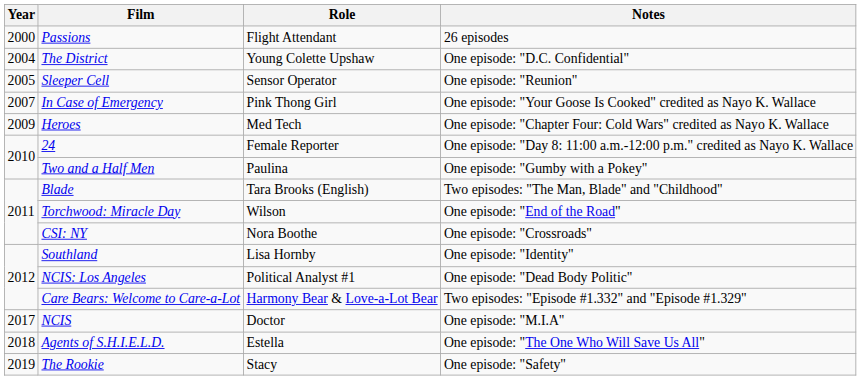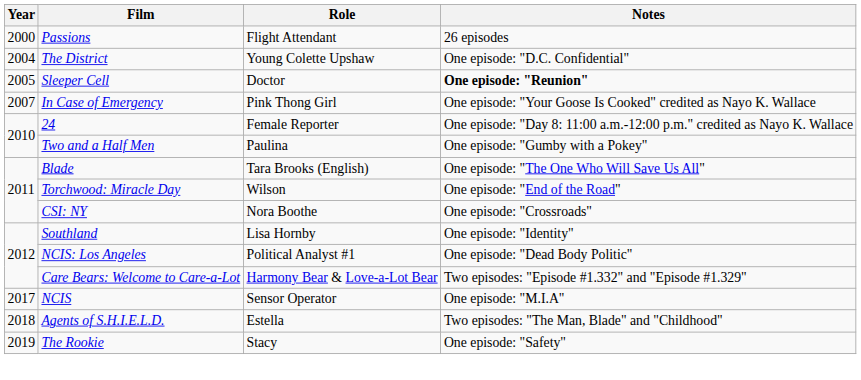Sleeper Cell | Role: Sensor Operator -> Doctor
Sleeper Cell | Notes: normal -> bold
- row: 2009 | Heroes | Med Tech | One episode: "Chapter Four: Cold Wars" credited as Nayo K. Wallace
Blade | Notes: Two episodes: "The Man, Blade" and "Childhood" -> One episode: "The One Who Will Save Us All"
NCIS | Role: Doctor -> Sensor Operator
Agents of S.H.I.E.L.D. | Notes: One episode: "The One Who Will Save Us All" -> Two episodes: "The Man, Blade" and "Childhood"
